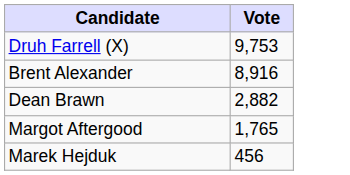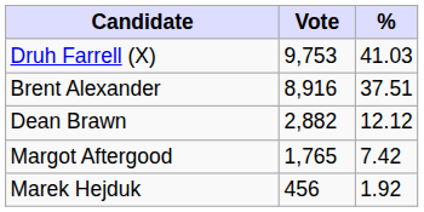+ column: % | 41.03 | 37.51 | 12.12 | 7.42 | 1.92
